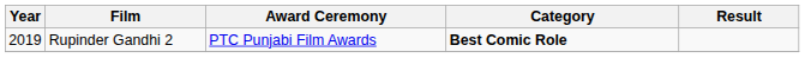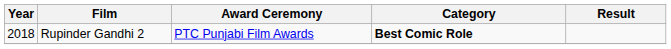Rupinder Gandhi 2 | Year: 2019 -> 2018
